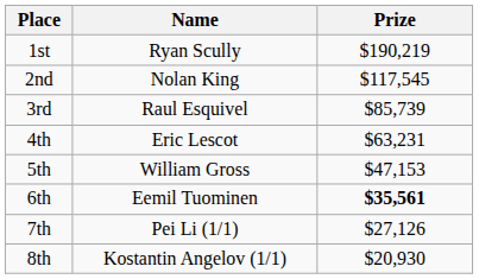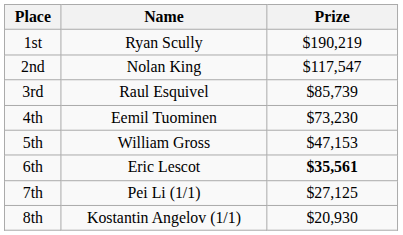2nd | Prize: $117,545 -> $117,547
4th | Name: Eric Lescot -> Eemil Tuominen
4th | Prize: $63,231 -> $73,230
6th | Name: Eemil Tuominen -> Eric Lescot
7th | Prize: $27,126 -> $27,125
